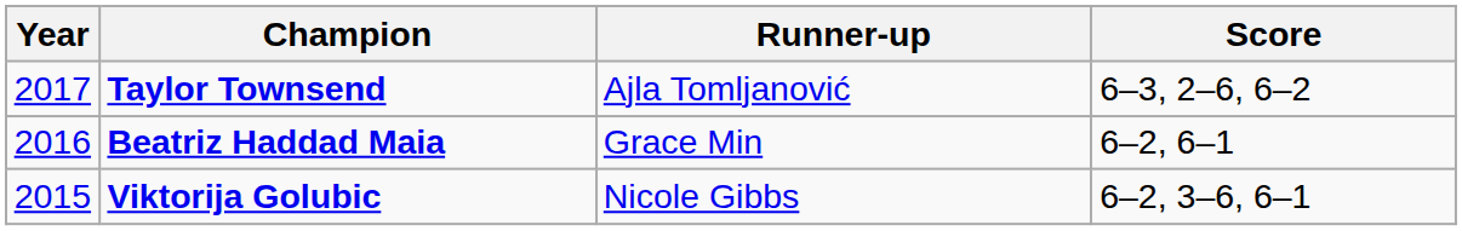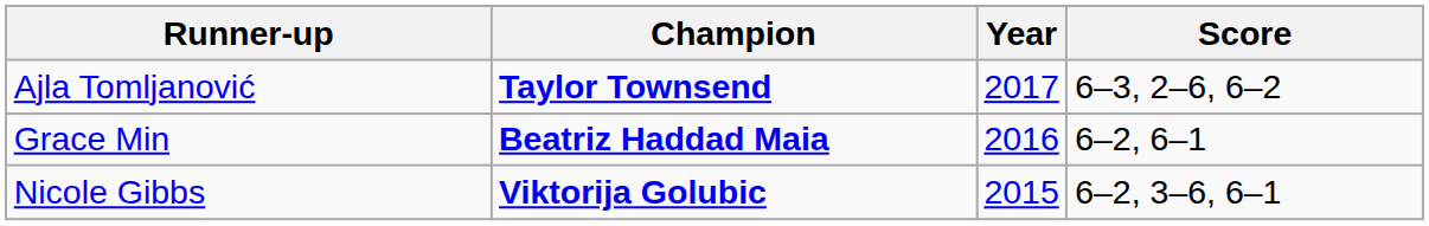columns swapped: Year <-> Runner-up
